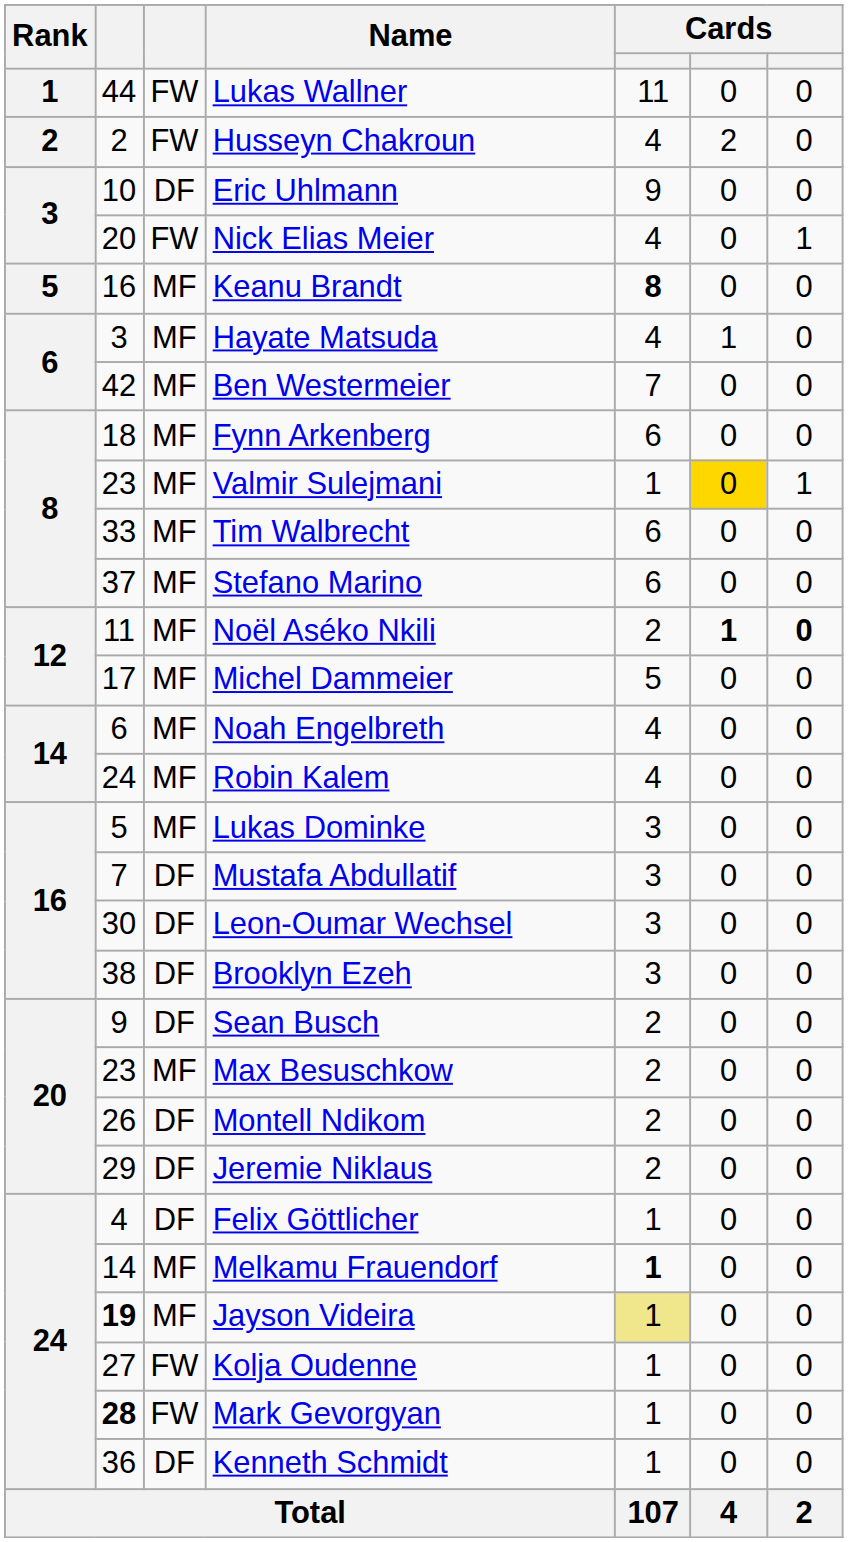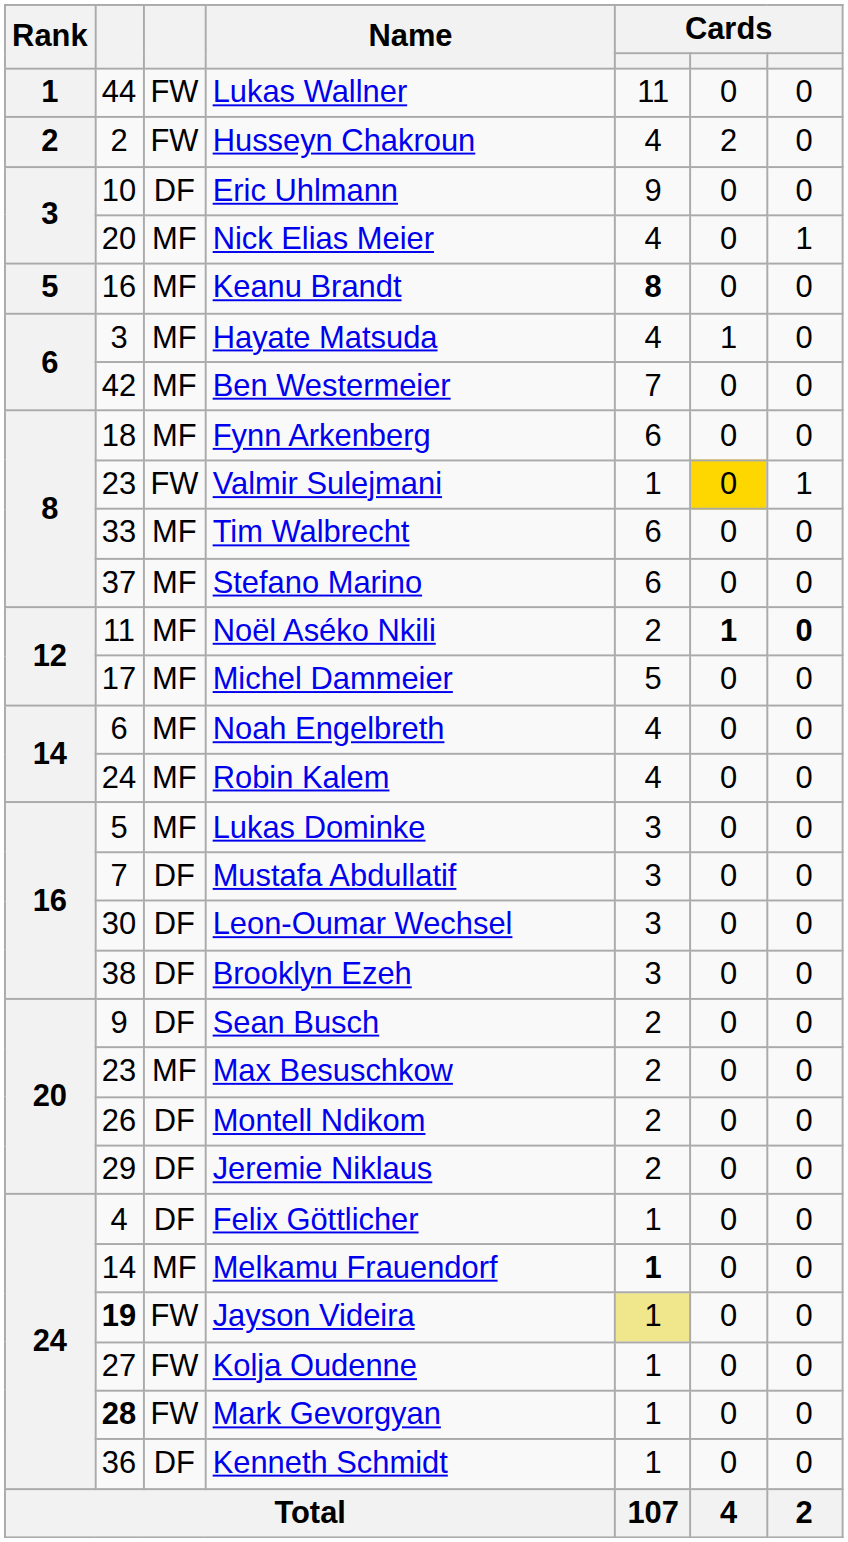Nick Elias Meier | column 3: FW -> MF
Valmir Sulejmani | column 3: MF -> FW
Jayson Videira | column 3: MF -> FW
